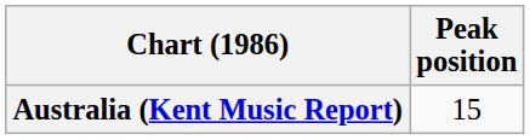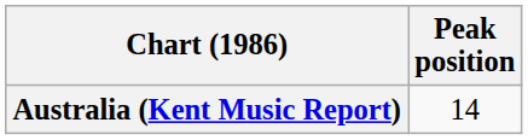Australia (Kent Music Report) | Peak position: 15 -> 14
